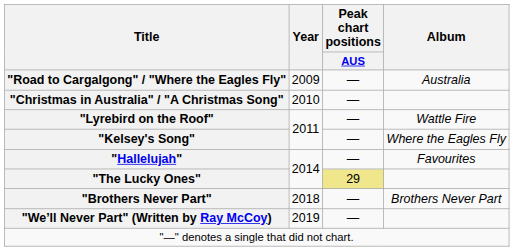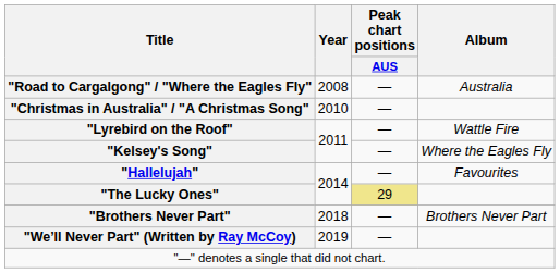"Road to Cargalgong" / "Where the Eagles Fly" | Year: 2009 -> 2008
